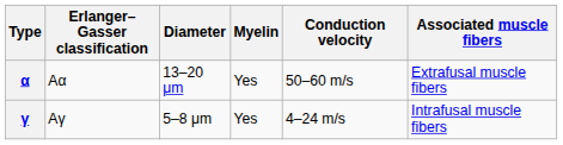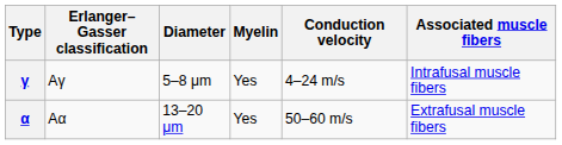rows swapped: α <-> γ
